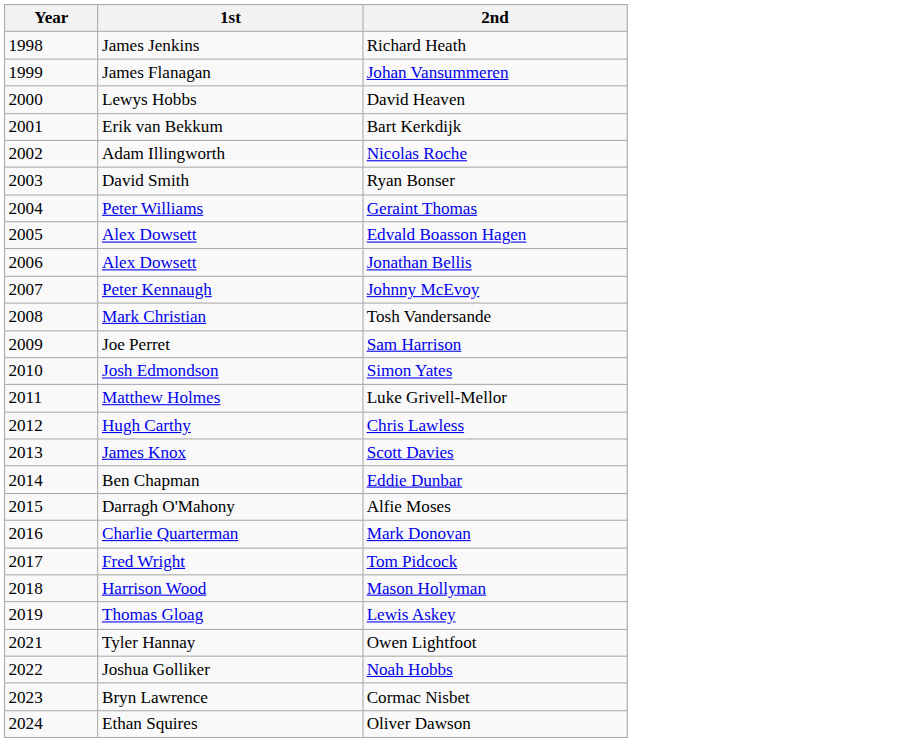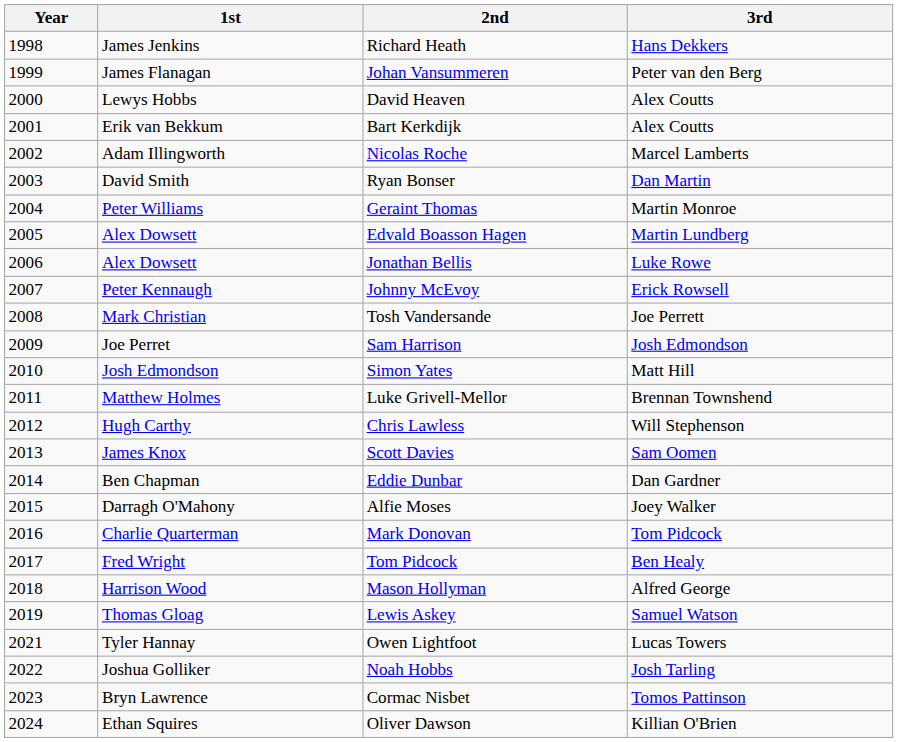+ column: 3rd | Hans Dekkers | Peter van den Berg | Alex Coutts | Alex Coutts | Marcel Lamberts | Dan Martin | Martin Monroe | Martin Lundberg | Luke Rowe | Erick Rowsell | Joe Perrett | Josh Edmondson | Matt Hill | Brennan Townshend | Will Stephenson | Sam Oomen | Dan Gardner | Joey Walker | Tom Pidcock | Ben Healy | Alfred George | Samuel Watson | Lucas Towers | Josh Tarling | Tomos Pattinson | Killian O'Brien
